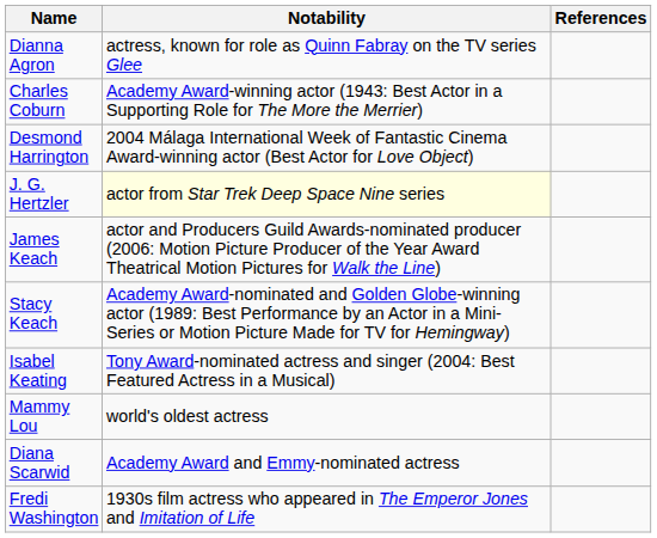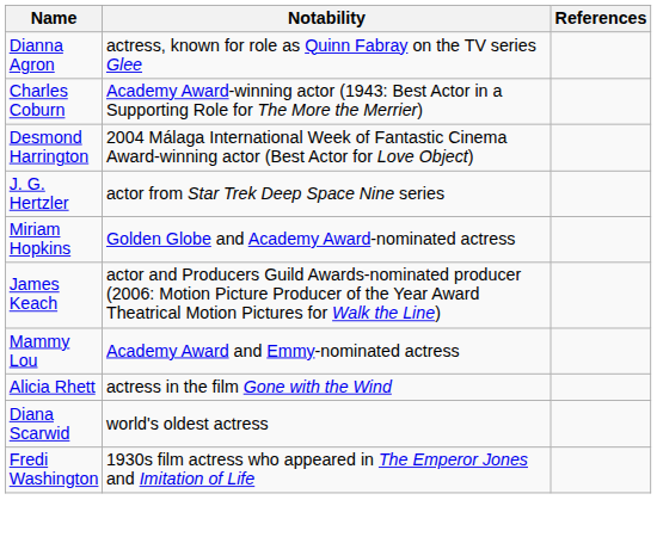J. G. Hertzler | Notability: lightyellow background -> no background
+ row: Miriam Hopkins | Golden Globe and Academy Award-nominated actress
- row: Stacy Keach | Academy Award-nominated and Golden Globe-winning actor (1989: Best Performance by an Actor in a Mini-Series or Motion Picture Made for TV for Hemingway)
- row: Isabel Keating | Tony Award-nominated actress and singer (2004: Best Featured Actress in a Musical)
Mammy Lou | Notability: world's oldest actress -> Academy Award and Emmy-nominated actress
+ row: Alicia Rhett | actress in the film Gone with the Wind
Diana Scarwid | Notability: Academy Award and Emmy-nominated actress -> world's oldest actress
